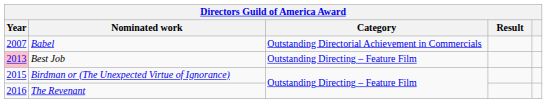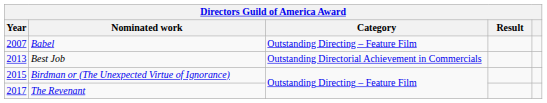Babel | Category: Outstanding Directorial Achievement in Commercials -> Outstanding Directing – Feature Film
Best Job | Year: pink background -> no background
Best Job | Category: Outstanding Directing – Feature Film -> Outstanding Directorial Achievement in Commercials
The Revenant | Year: 2016 -> 2017
